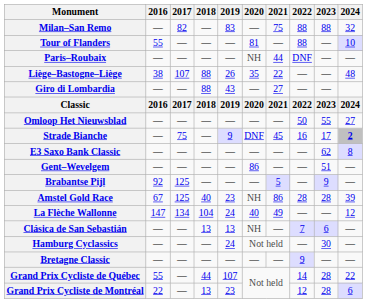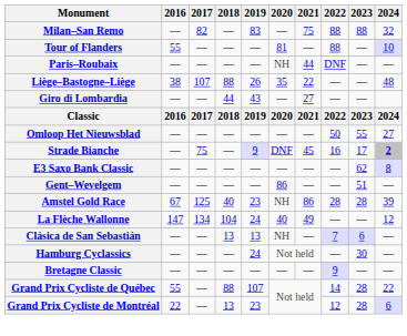Giro di Lombardia | 2018: 88 -> 44
- row: Brabantse Pijl | 92 | 125 | — | — | — | 5 | — | 9 | —
Grand Prix Cycliste de Québec | 2018: 44 -> 88
